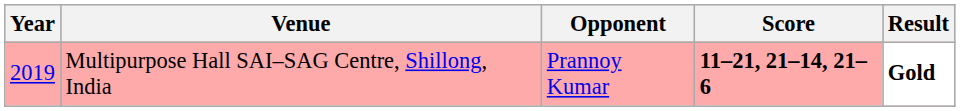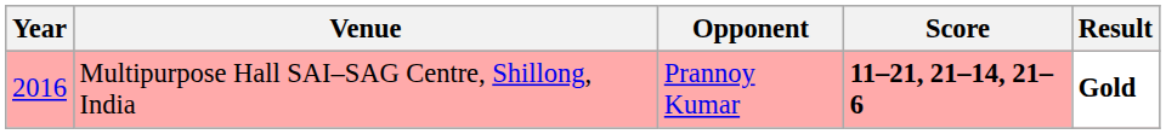Multipurpose Hall SAI–SAG Centre, Shillong, India | Year: 2019 -> 2016
